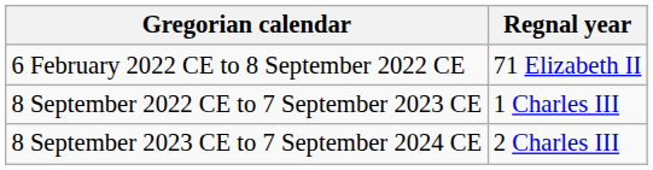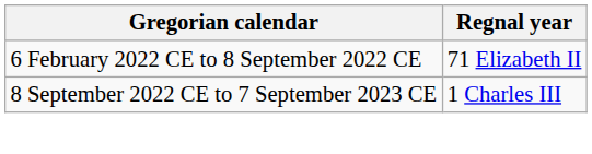- row: 8 September 2023 CE to 7 September 2024 CE | 2 Charles III
